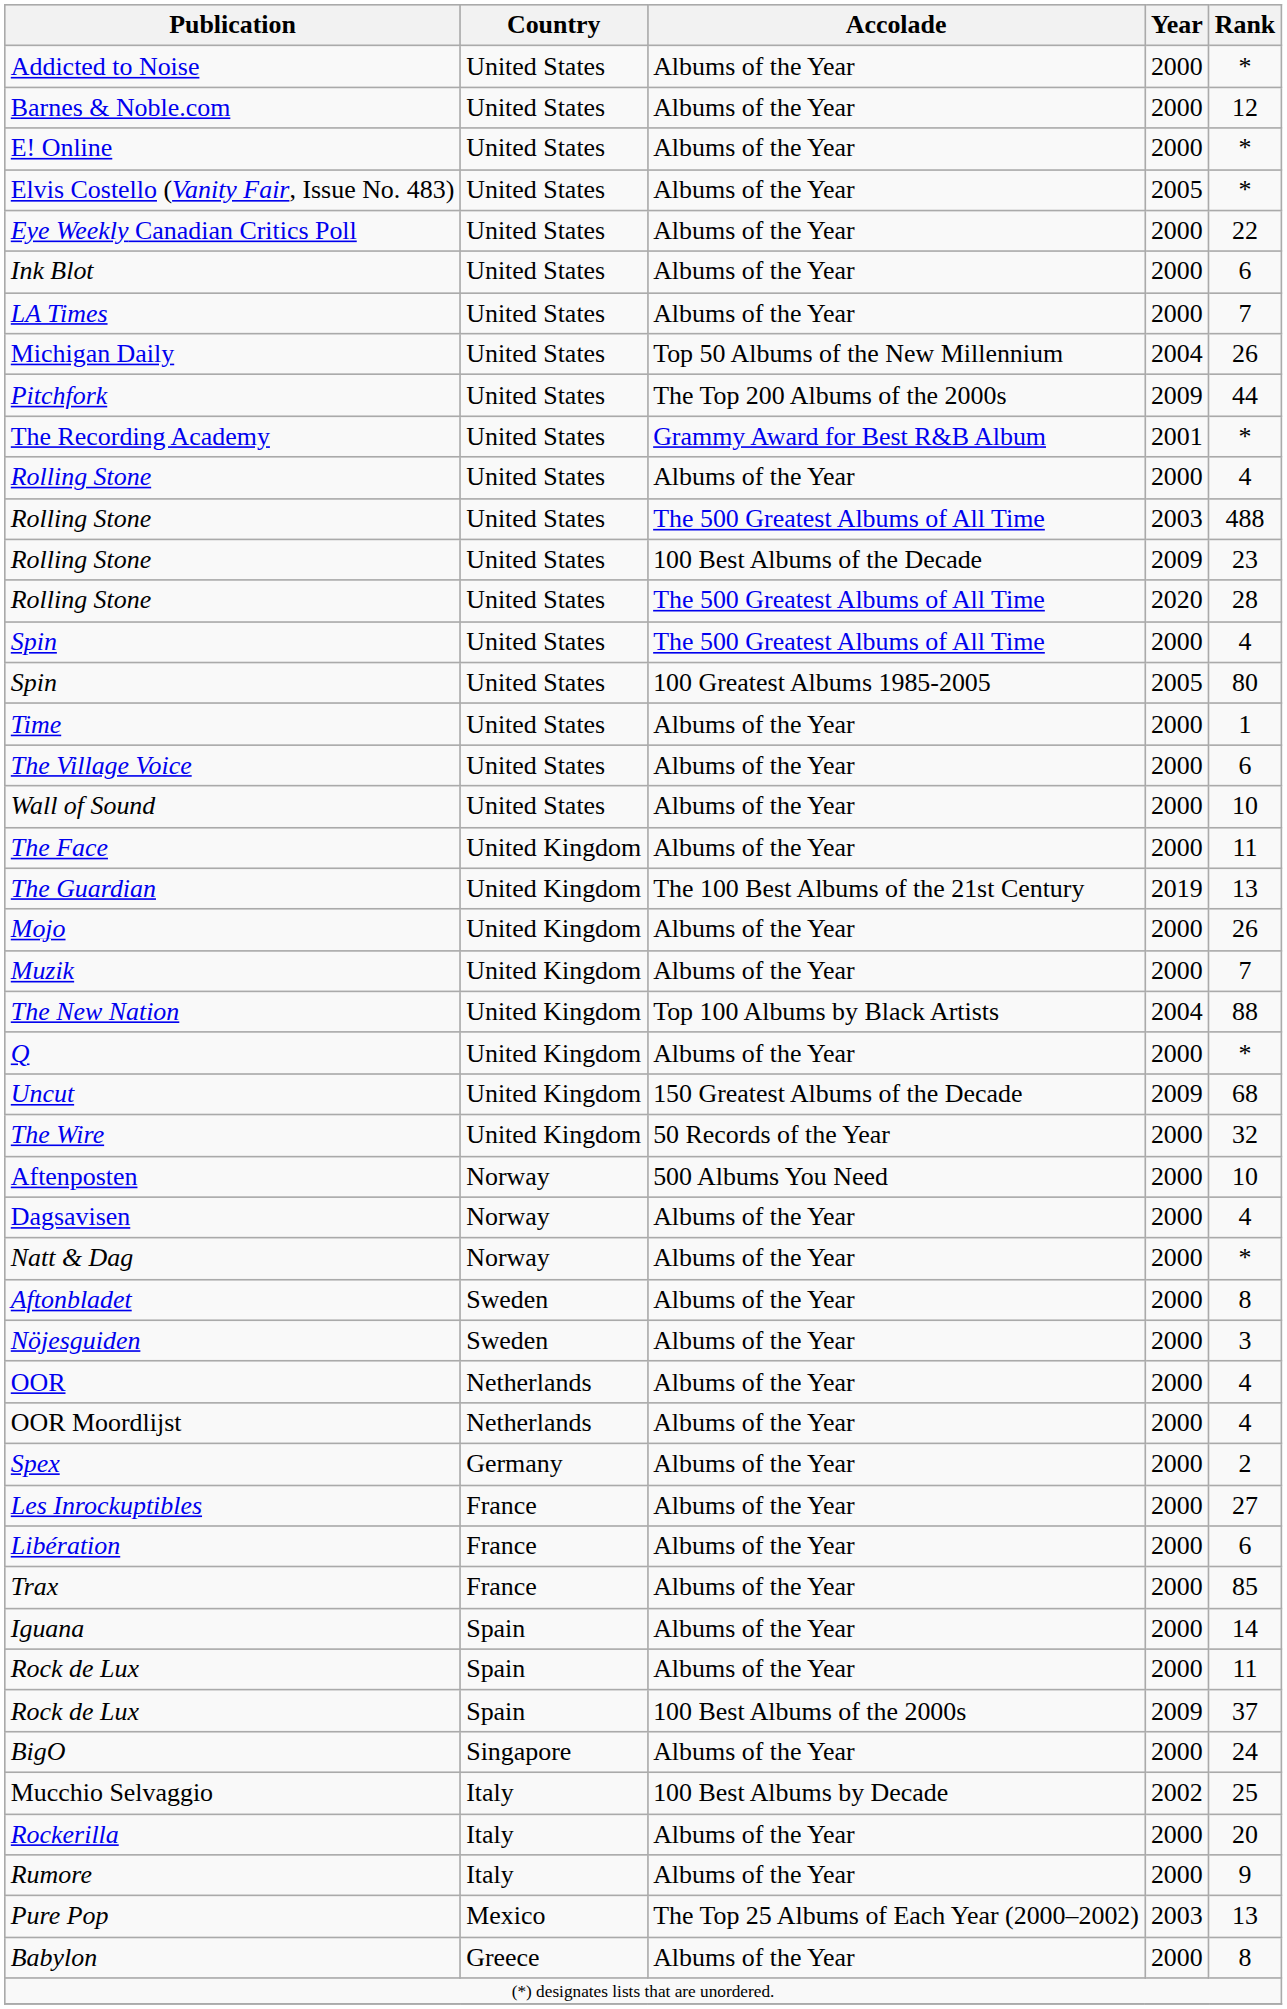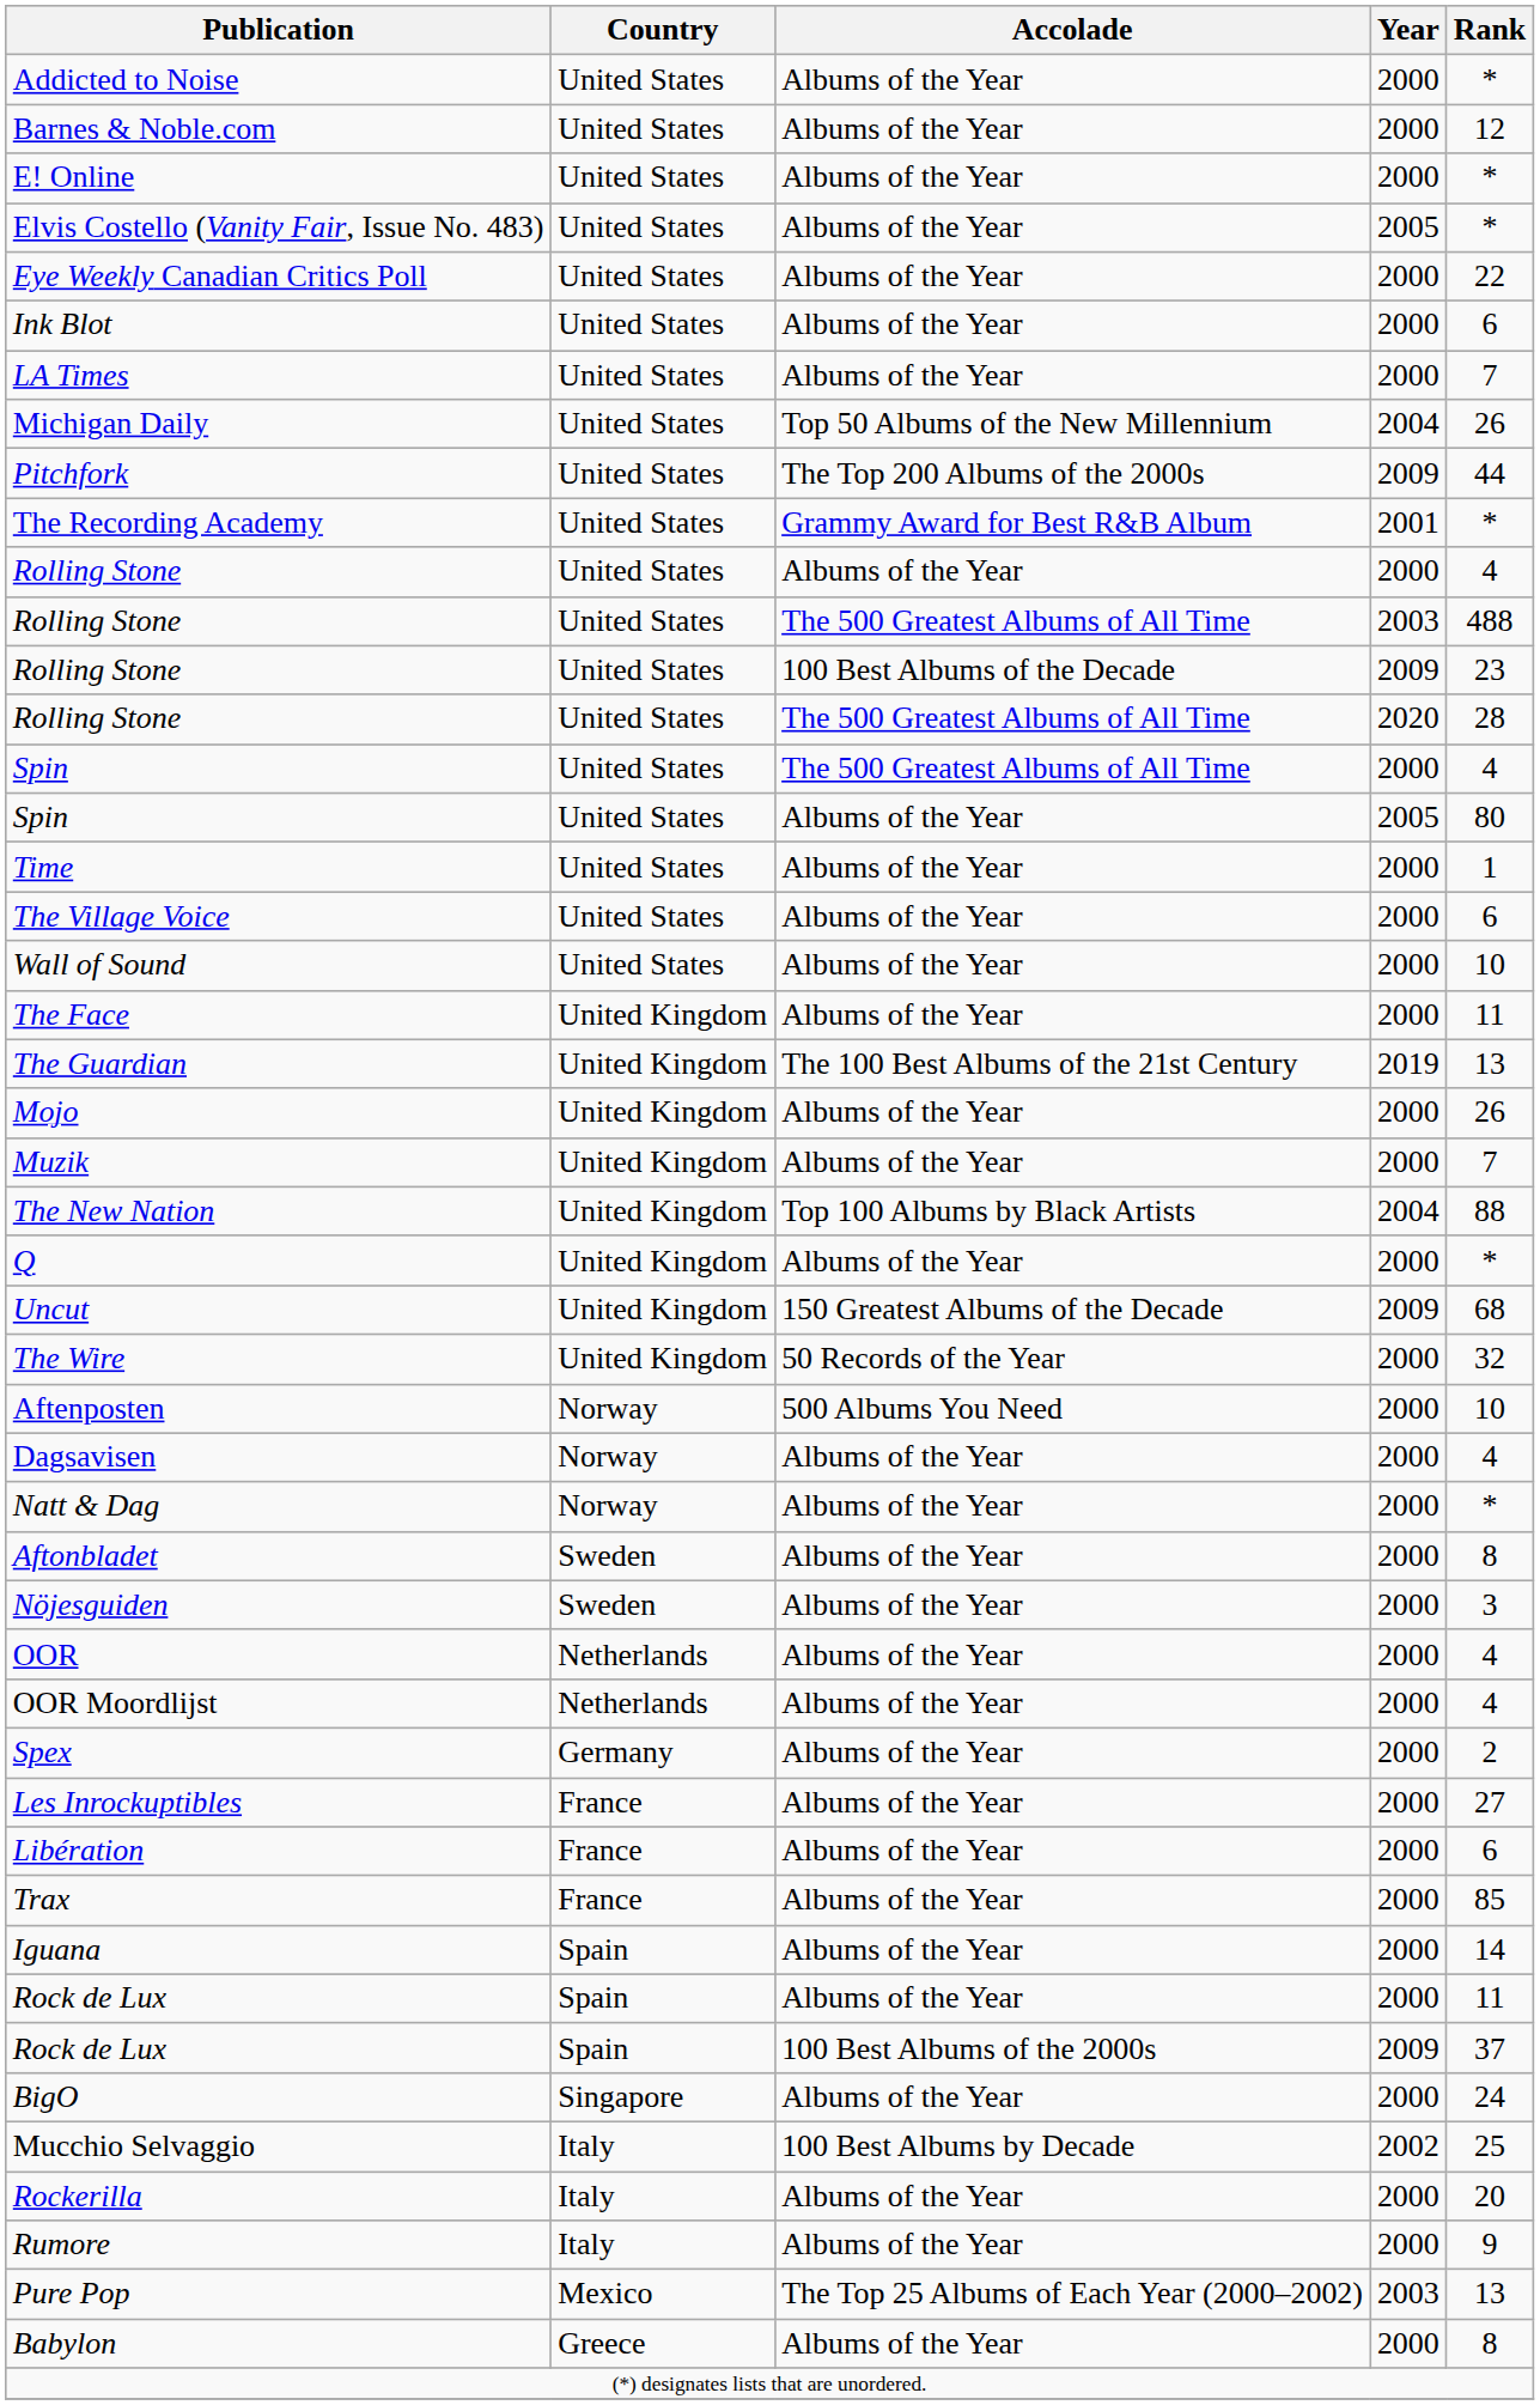Spin / 2005 | Accolade: 100 Greatest Albums 1985-2005 -> Albums of the Year
